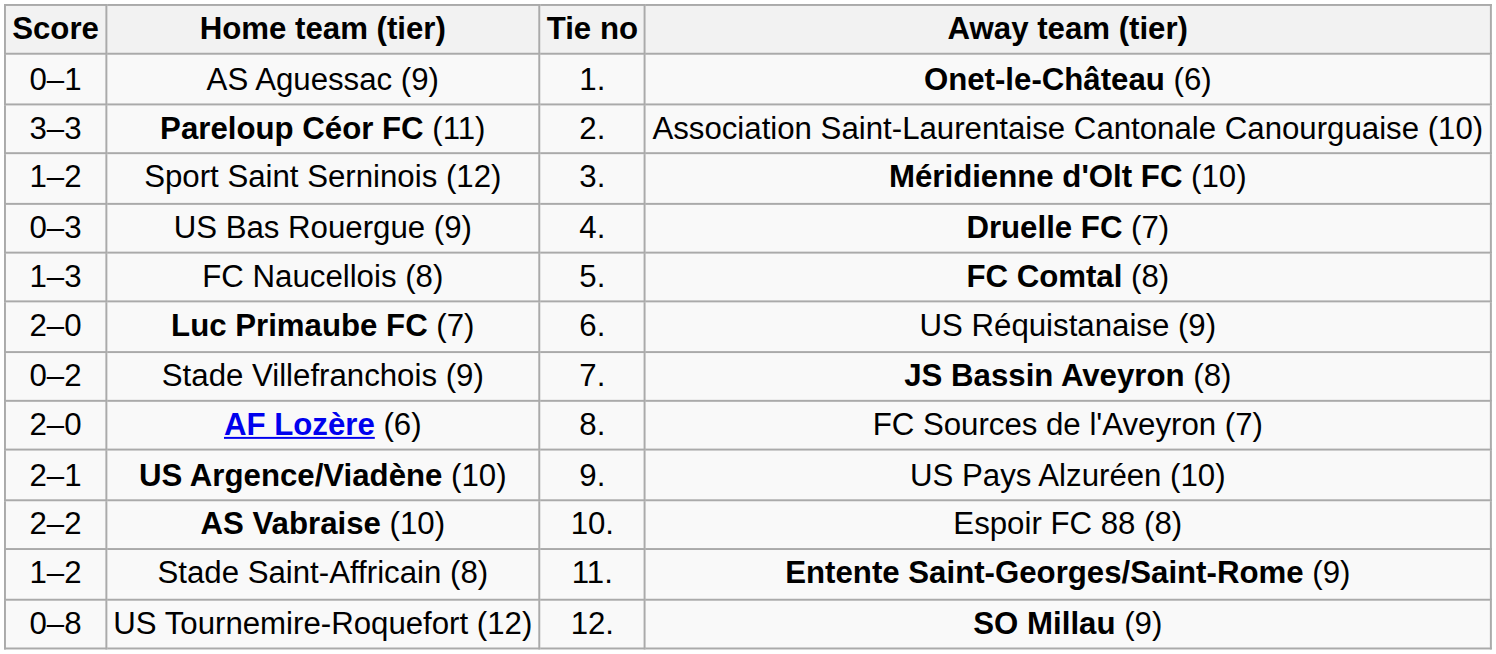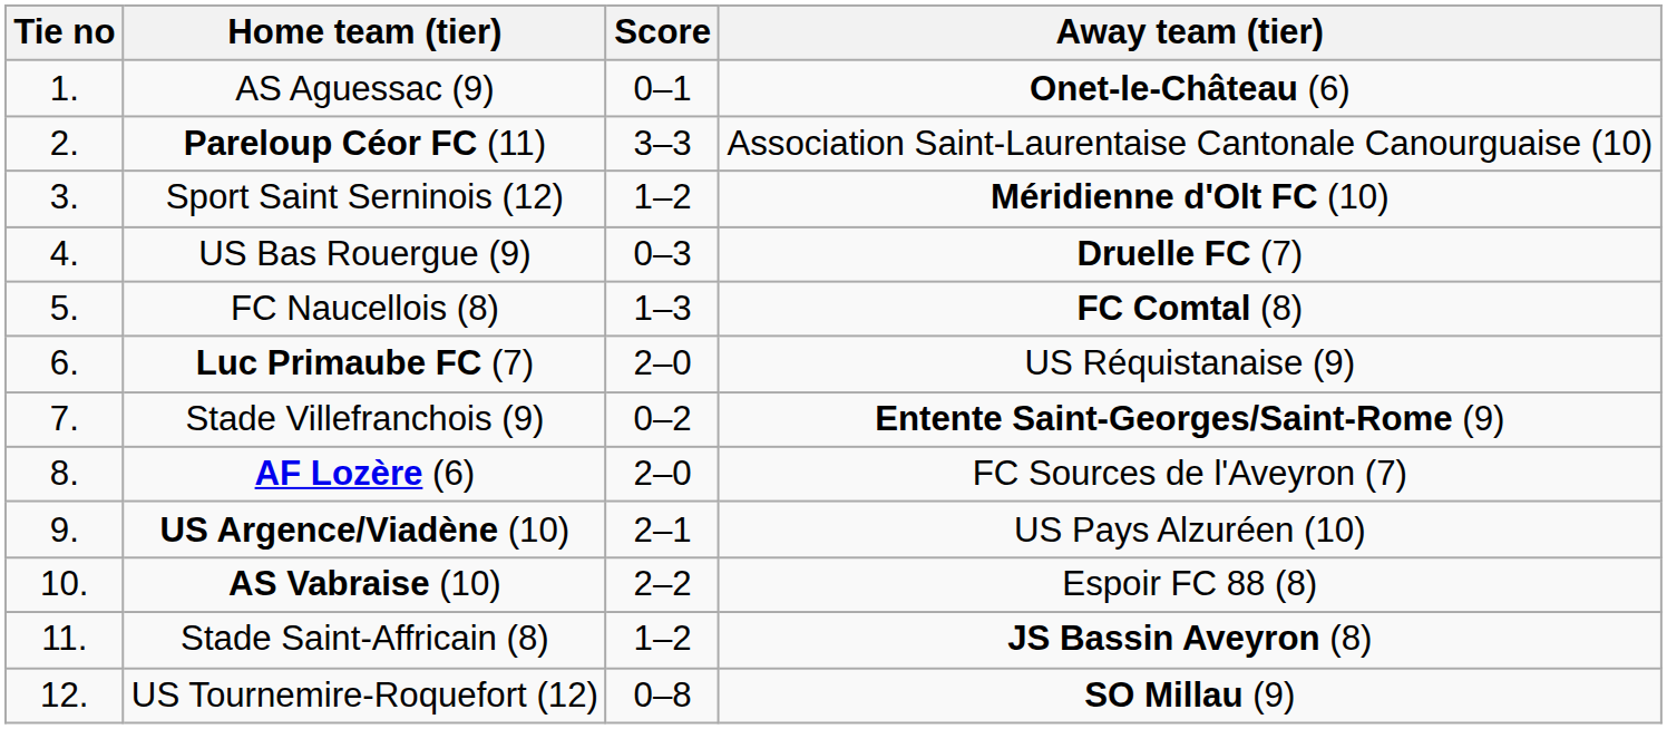columns swapped: Tie no <-> Score
Stade Villefranchois (9) | Away team (tier): JS Bassin Aveyron (8) -> Entente Saint-Georges/Saint-Rome (9)
Stade Saint-Affricain (8) | Away team (tier): Entente Saint-Georges/Saint-Rome (9) -> JS Bassin Aveyron (8)
